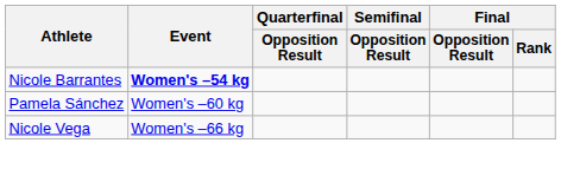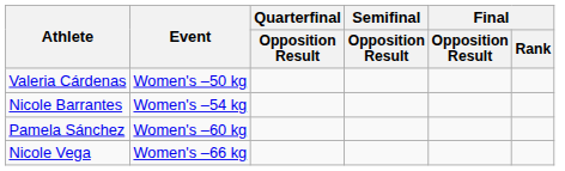+ row: Valeria Cárdenas | Women's –50 kg
Nicole Barrantes | Event: bold -> normal
